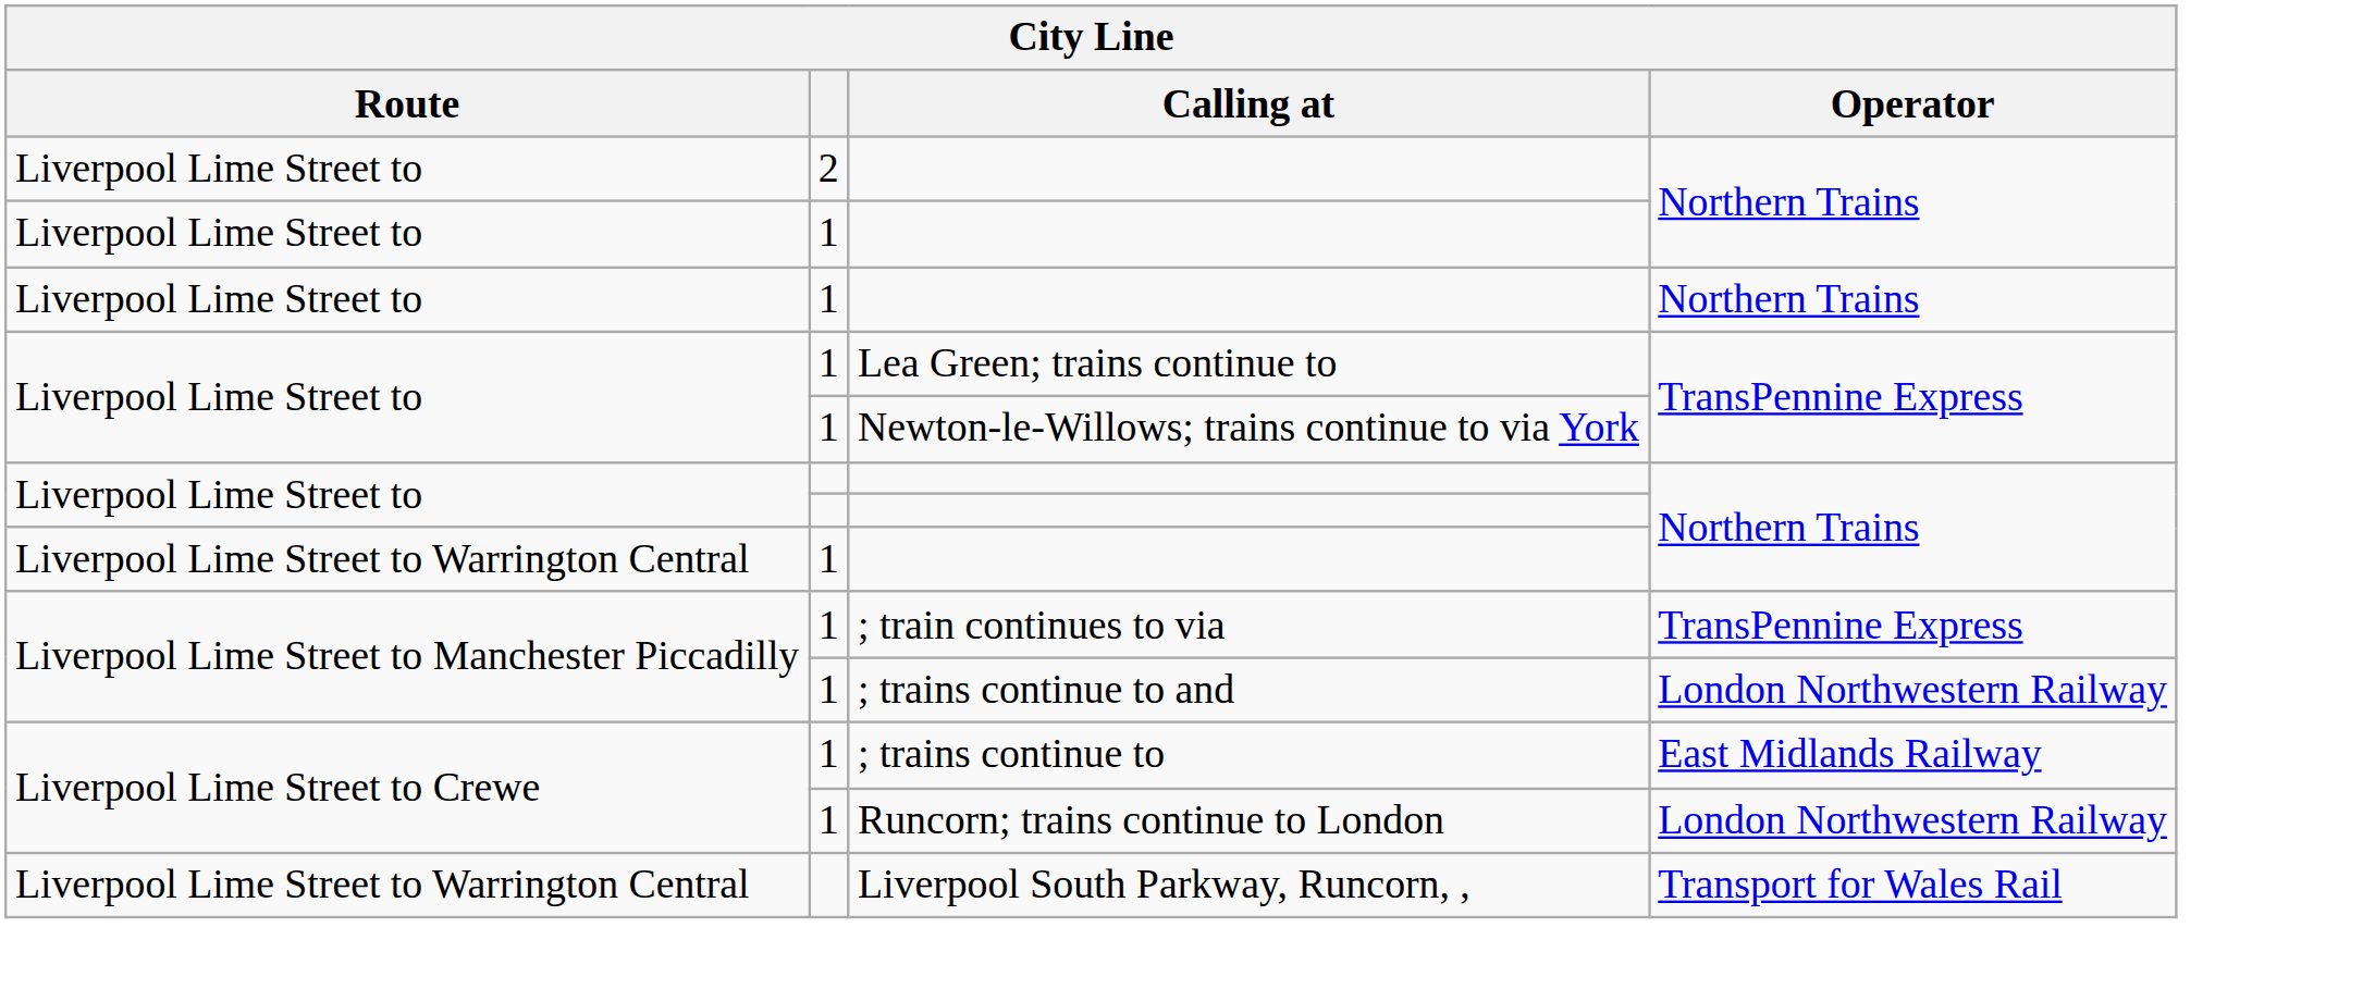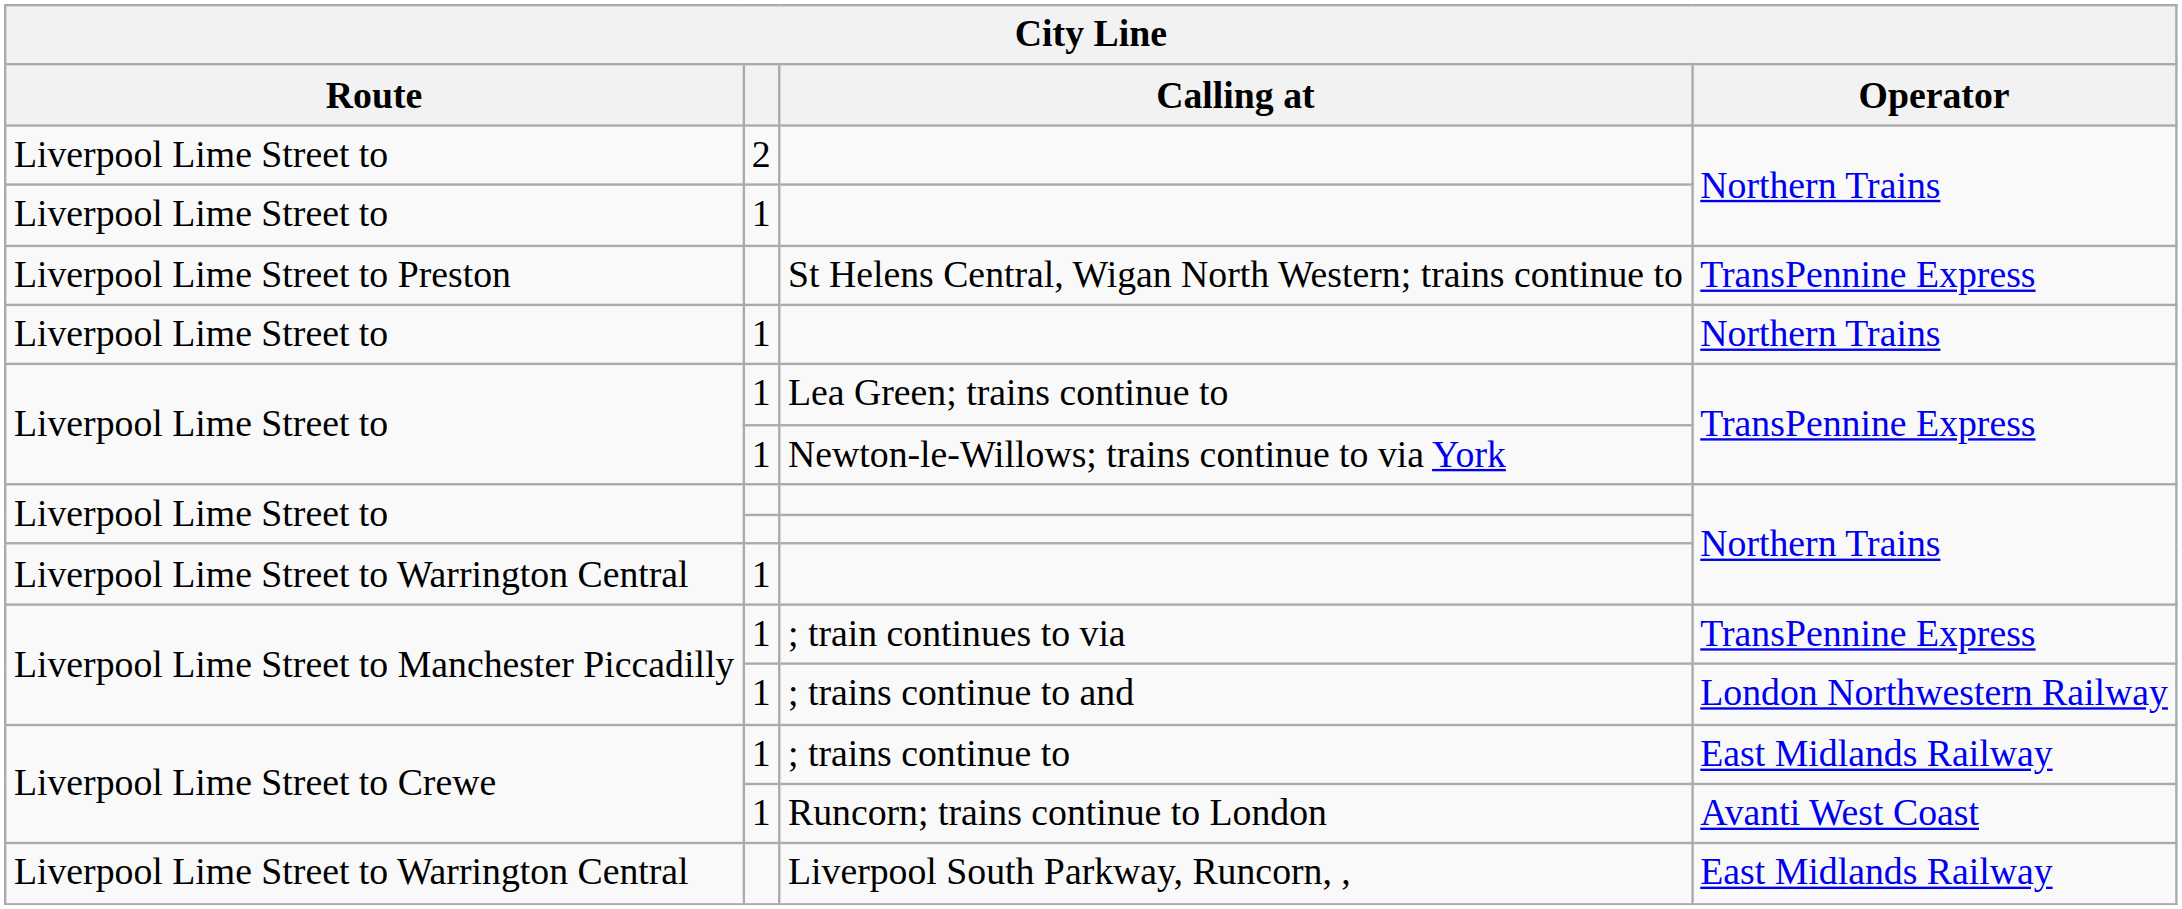+ row: Liverpool Lime Street to Preston | St Helens Central, Wigan North Western; trains continue to | TransPennine Express
Runcorn; trains continue to London | Operator: London Northwestern Railway -> Avanti West Coast
Liverpool South Parkway, Runcorn, , | Operator: Transport for Wales Rail -> East Midlands Railway
